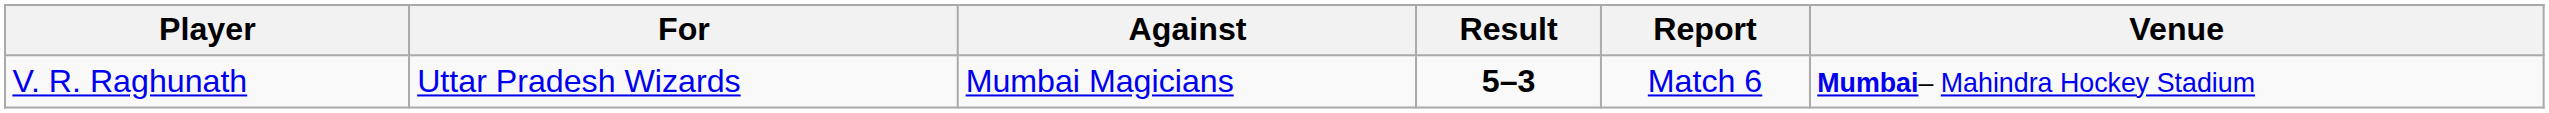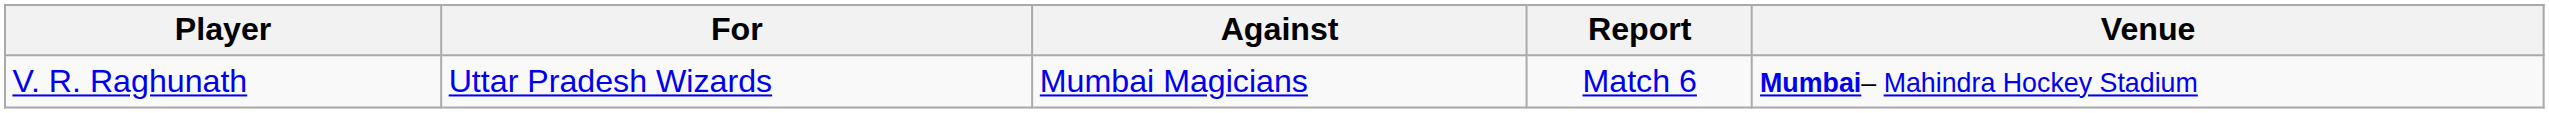- column: Result | 5–3
